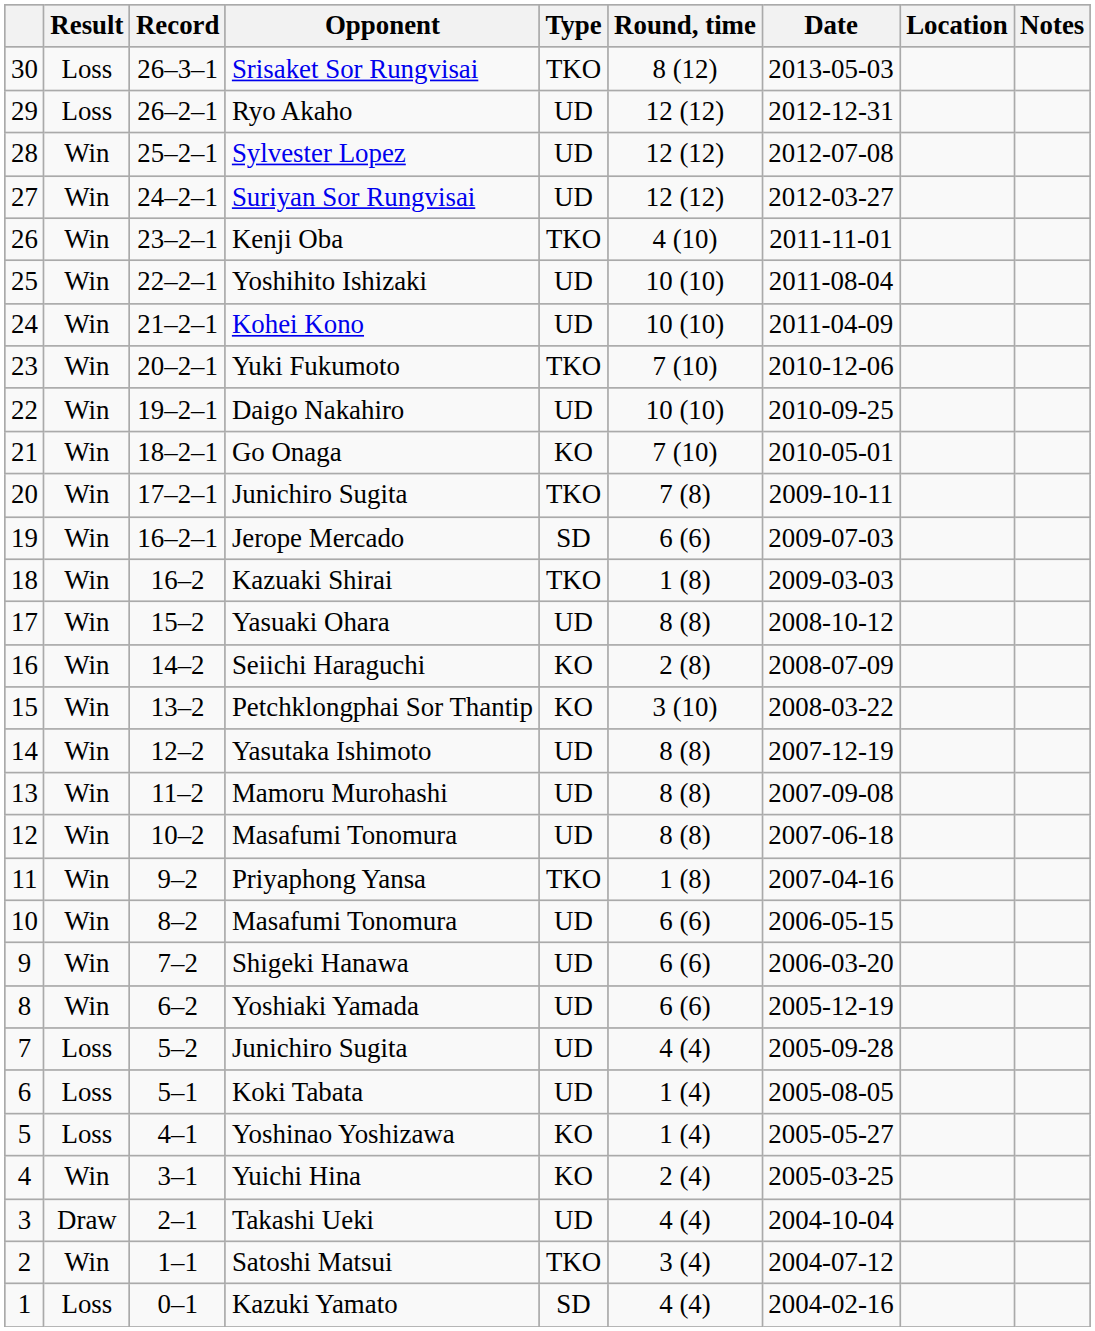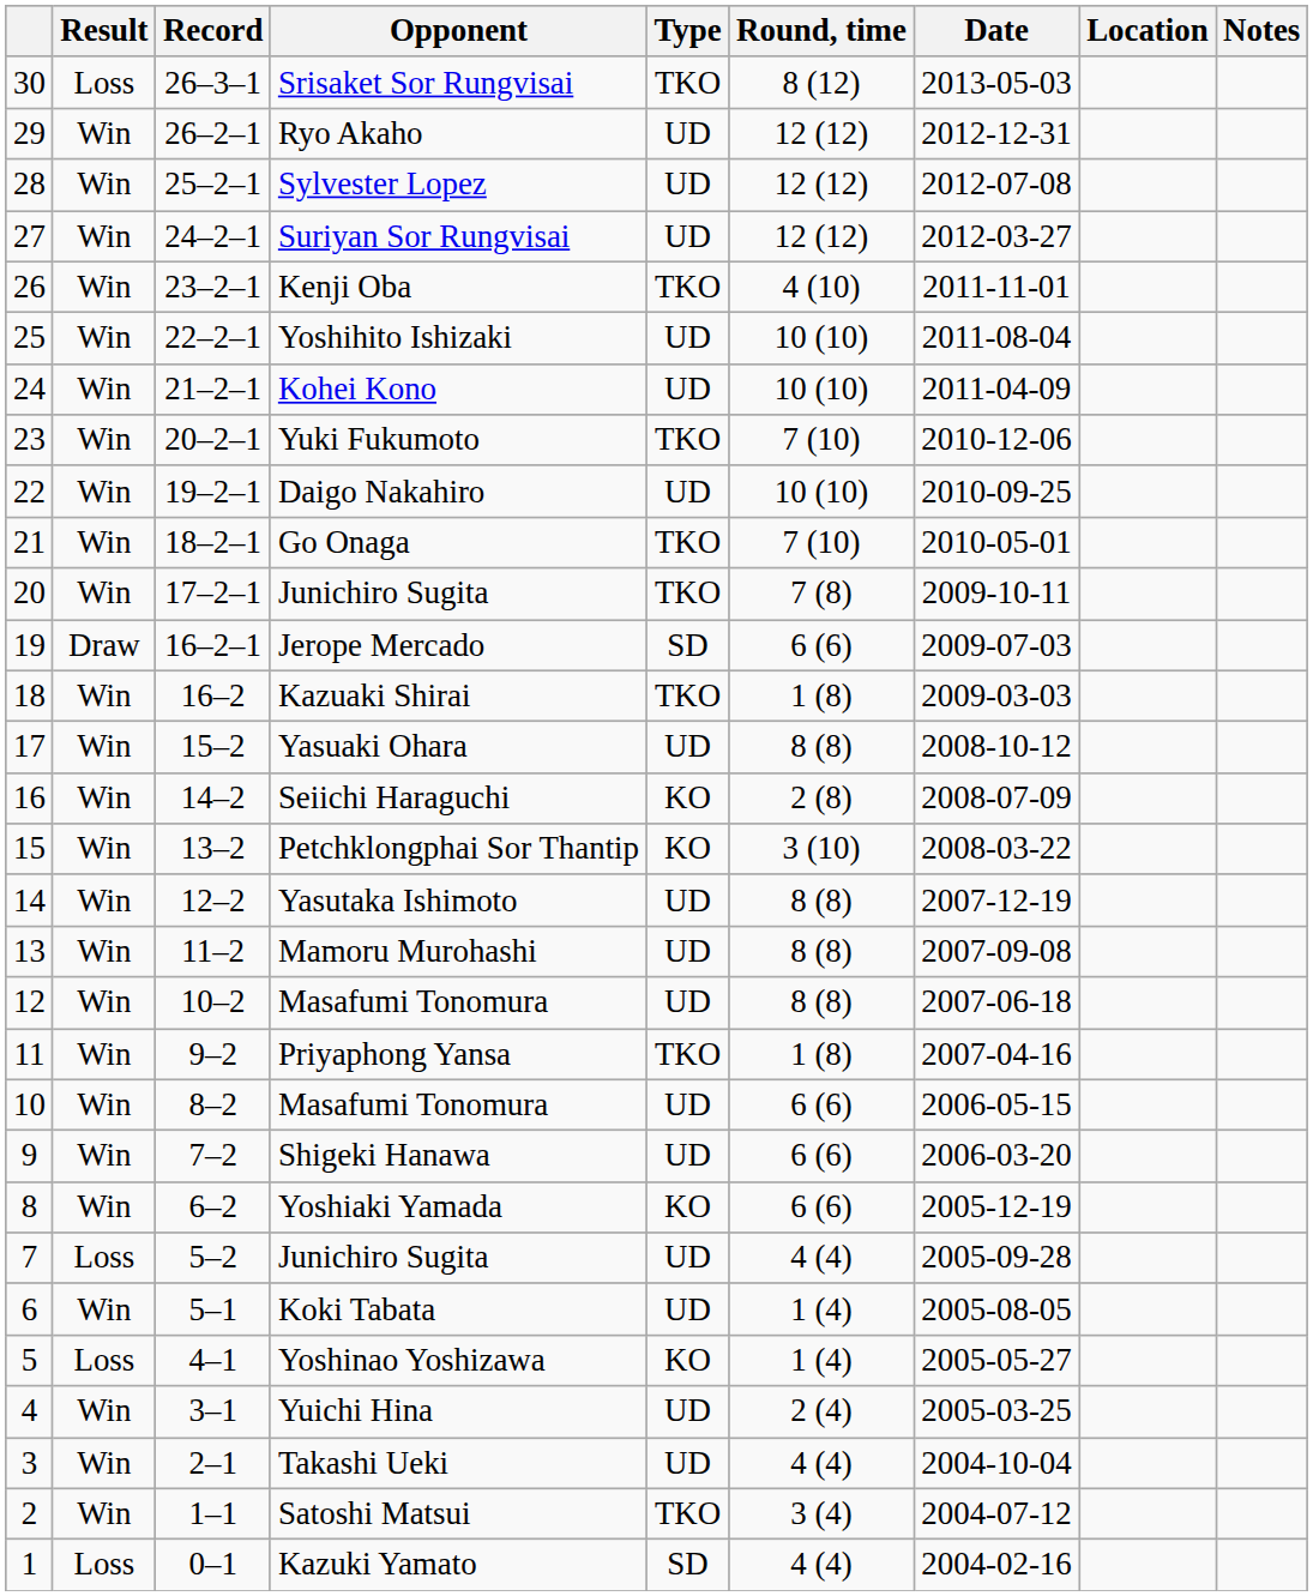Ryo Akaho | Result: Loss -> Win
Go Onaga | Type: KO -> TKO
Jerope Mercado | Result: Win -> Draw
Yoshiaki Yamada | Type: UD -> KO
Koki Tabata | Result: Loss -> Win
Yuichi Hina | Type: KO -> UD
Takashi Ueki | Result: Draw -> Win
